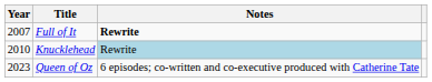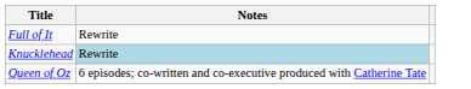- column: Year | 2007 | 2010 | 2023
Full of It | Notes: bold -> normal
